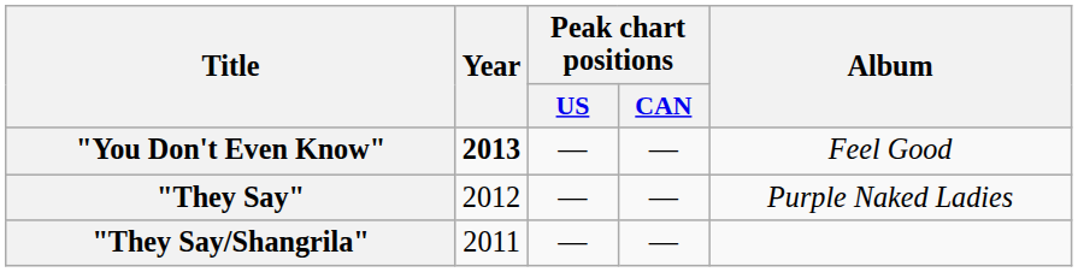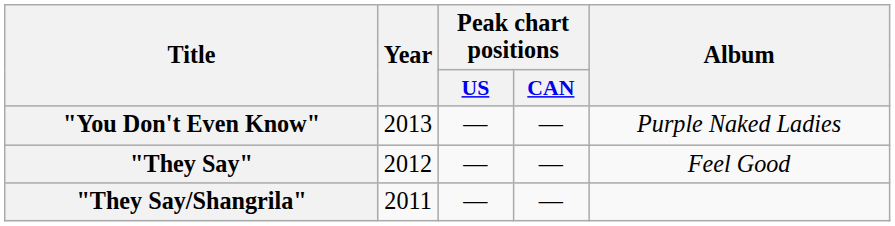"You Don't Even Know" | Year: bold -> normal
"You Don't Even Know" | Album: Feel Good -> Purple Naked Ladies
"They Say" | Album: Purple Naked Ladies -> Feel Good
